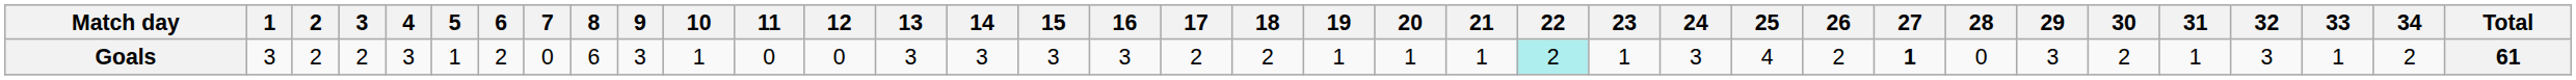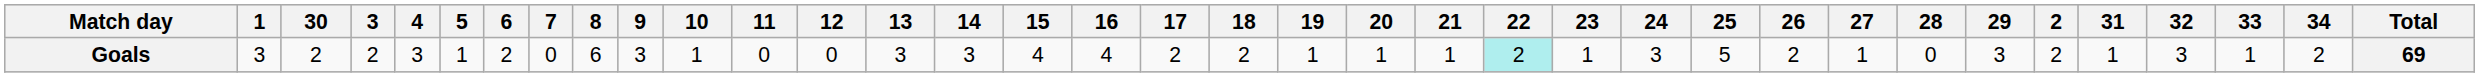columns swapped: 2 <-> 30
Goals | 15: 3 -> 4
Goals | 16: 3 -> 4
Goals | 25: 4 -> 5
Goals | 27: bold -> normal
Goals | Total: 61 -> 69
